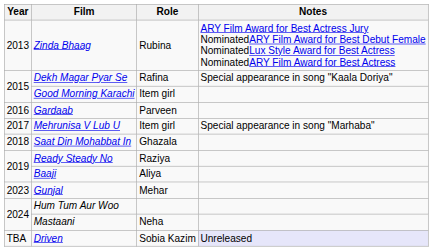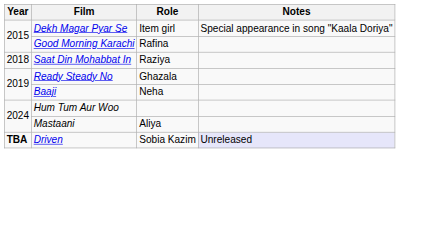- row: 2013 | Zinda Bhaag | Rubina | ARY Film Award for Best Actress Jury NominatedARY Film Award for Best Debut Female NominatedLux Style Award for Best Actress NominatedARY Film Award for Best Actress
Dekh Magar Pyar Se | Role: Rafina -> Item girl
Good Morning Karachi | Role: Item girl -> Rafina
- row: 2016 | Gardaab | Parveen
- row: 2017 | Mehrunisa V Lub U | Item girl | Special appearance in song "Marhaba"
Saat Din Mohabbat In | Role: Ghazala -> Raziya
Ready Steady No | Role: Raziya -> Ghazala
Baaji | Role: Aliya -> Neha
- row: 2023 | Gunjal | Mehar
Mastaani | Role: Neha -> Aliya
Driven | Year: normal -> bold
